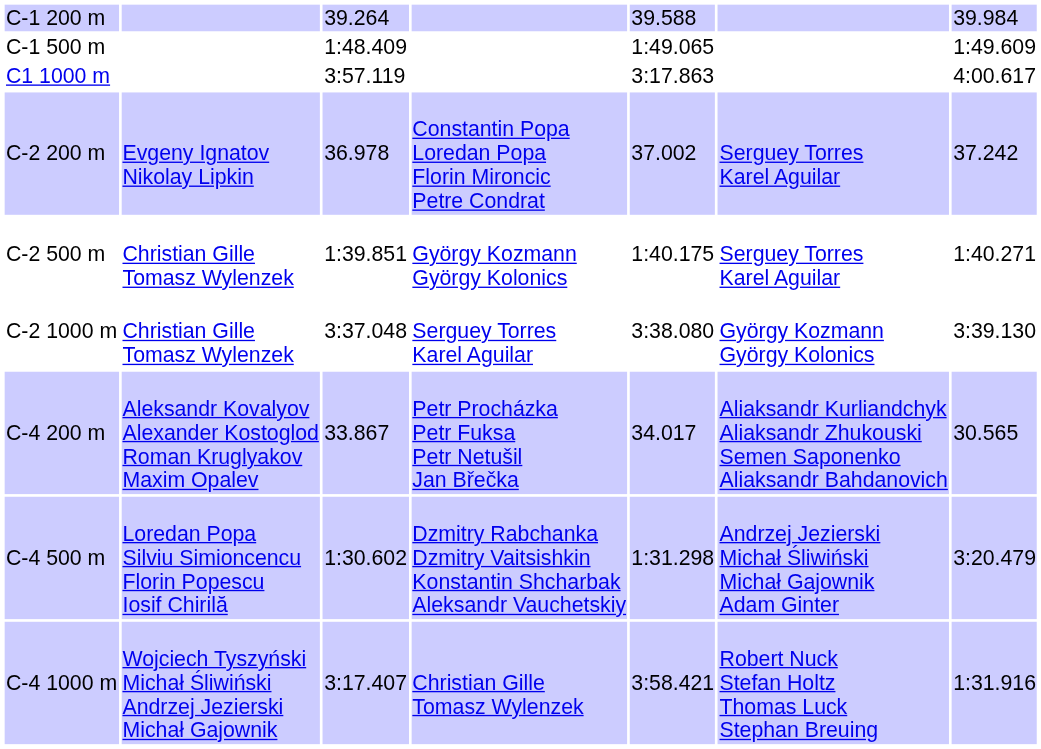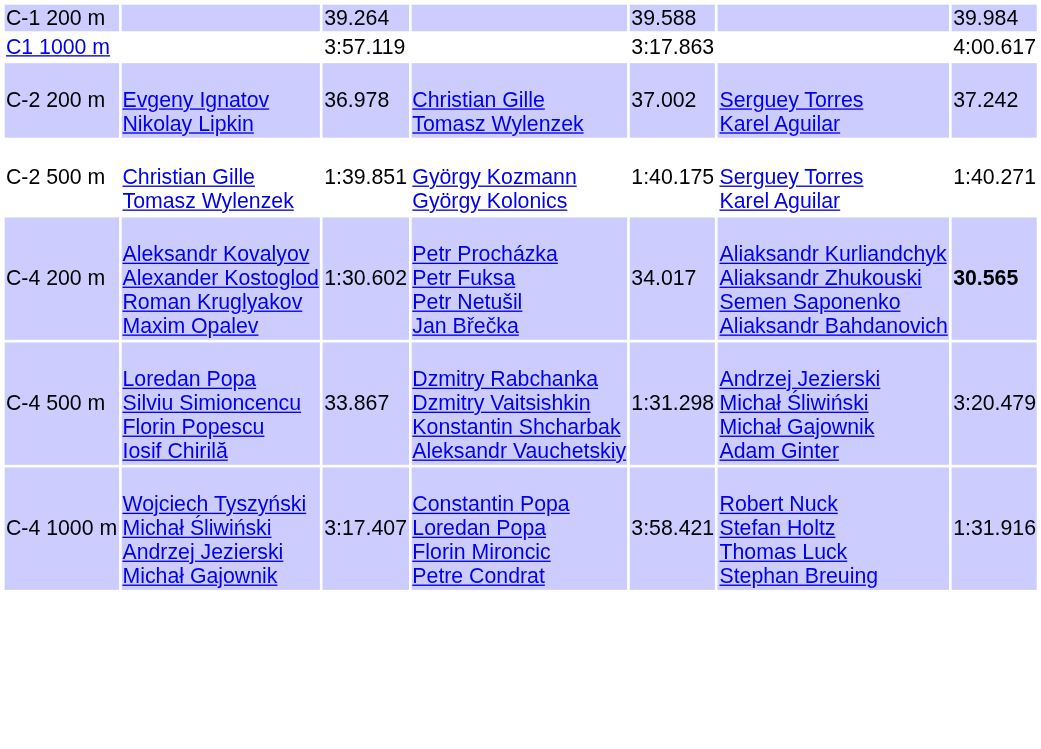- row: C-1 500 m | 1:48.409 | 1:49.065 | 1:49.609
C-2 200 m | column 4: Constantin Popa Loredan Popa Florin Mironcic Petre Condrat -> Christian Gille Tomasz Wylenzek
- row: C-2 1000 m | Christian Gille Tomasz Wylenzek | 3:37.048 | Serguey Torres Karel Aguilar | 3:38.080 | György Kozmann György Kolonics | 3:39.130
C-4 200 m | column 3: 33.867 -> 1:30.602
C-4 200 m | column 7: normal -> bold
C-4 500 m | column 3: 1:30.602 -> 33.867
C-4 1000 m | column 4: Christian Gille Tomasz Wylenzek -> Constantin Popa Loredan Popa Florin Mironcic Petre Condrat
